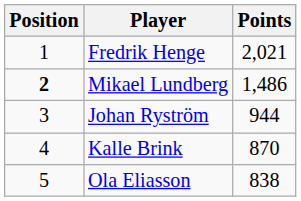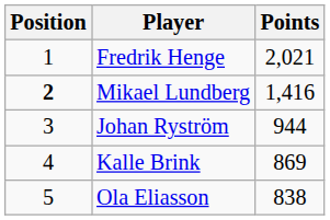Mikael Lundberg | Points: 1,486 -> 1,416
Kalle Brink | Points: 870 -> 869
